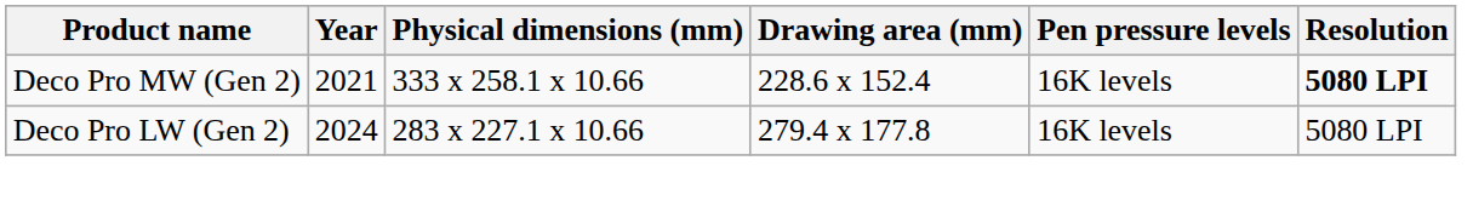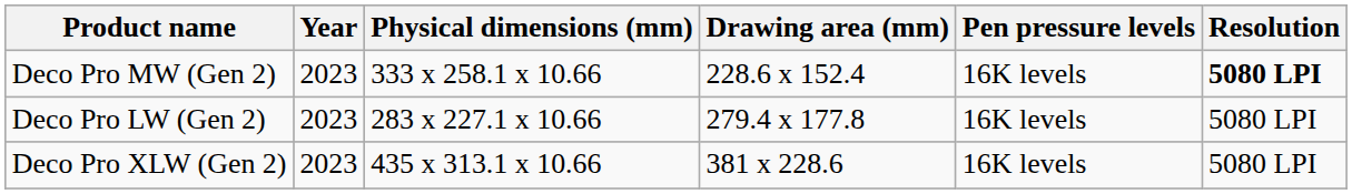Deco Pro MW (Gen 2) | Year: 2021 -> 2023
Deco Pro LW (Gen 2) | Year: 2024 -> 2023
+ row: Deco Pro XLW (Gen 2) | 2023 | 435 x 313.1 x 10.66 | 381 x 228.6 | 16K levels | 5080 LPI
